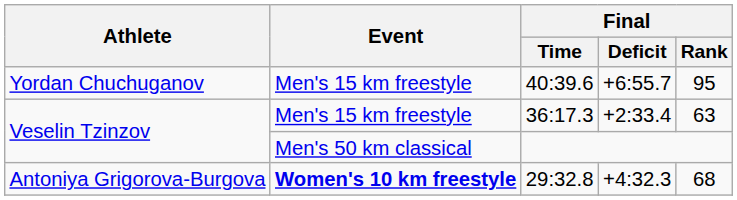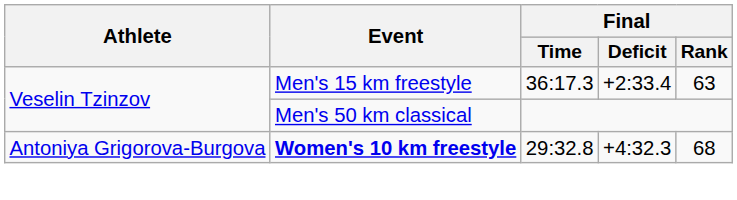- row: Yordan Chuchuganov | Men's 15 km freestyle | 40:39.6 | +6:55.7 | 95
